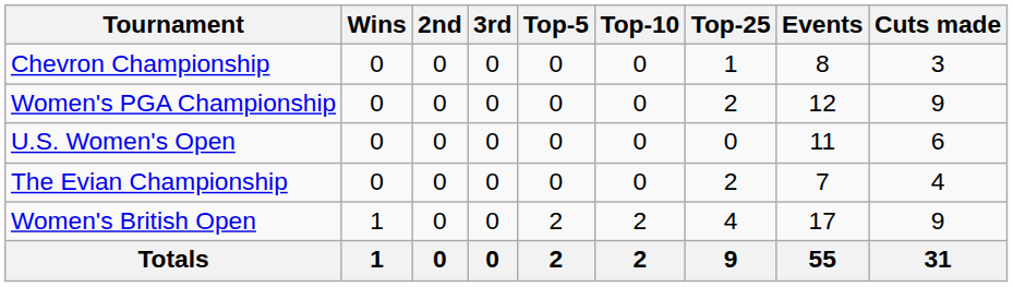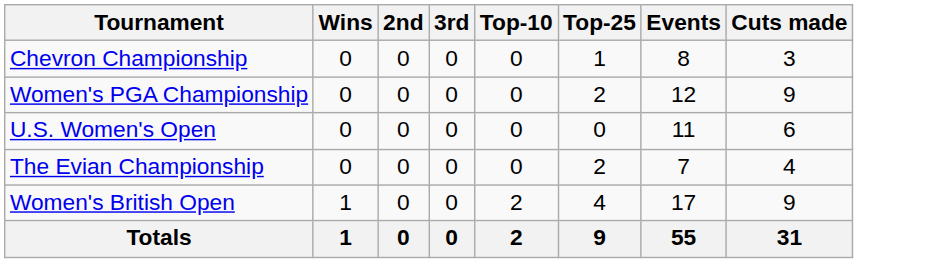- column: Top-5 | 0 | 0 | 0 | 0 | 2 | 2
